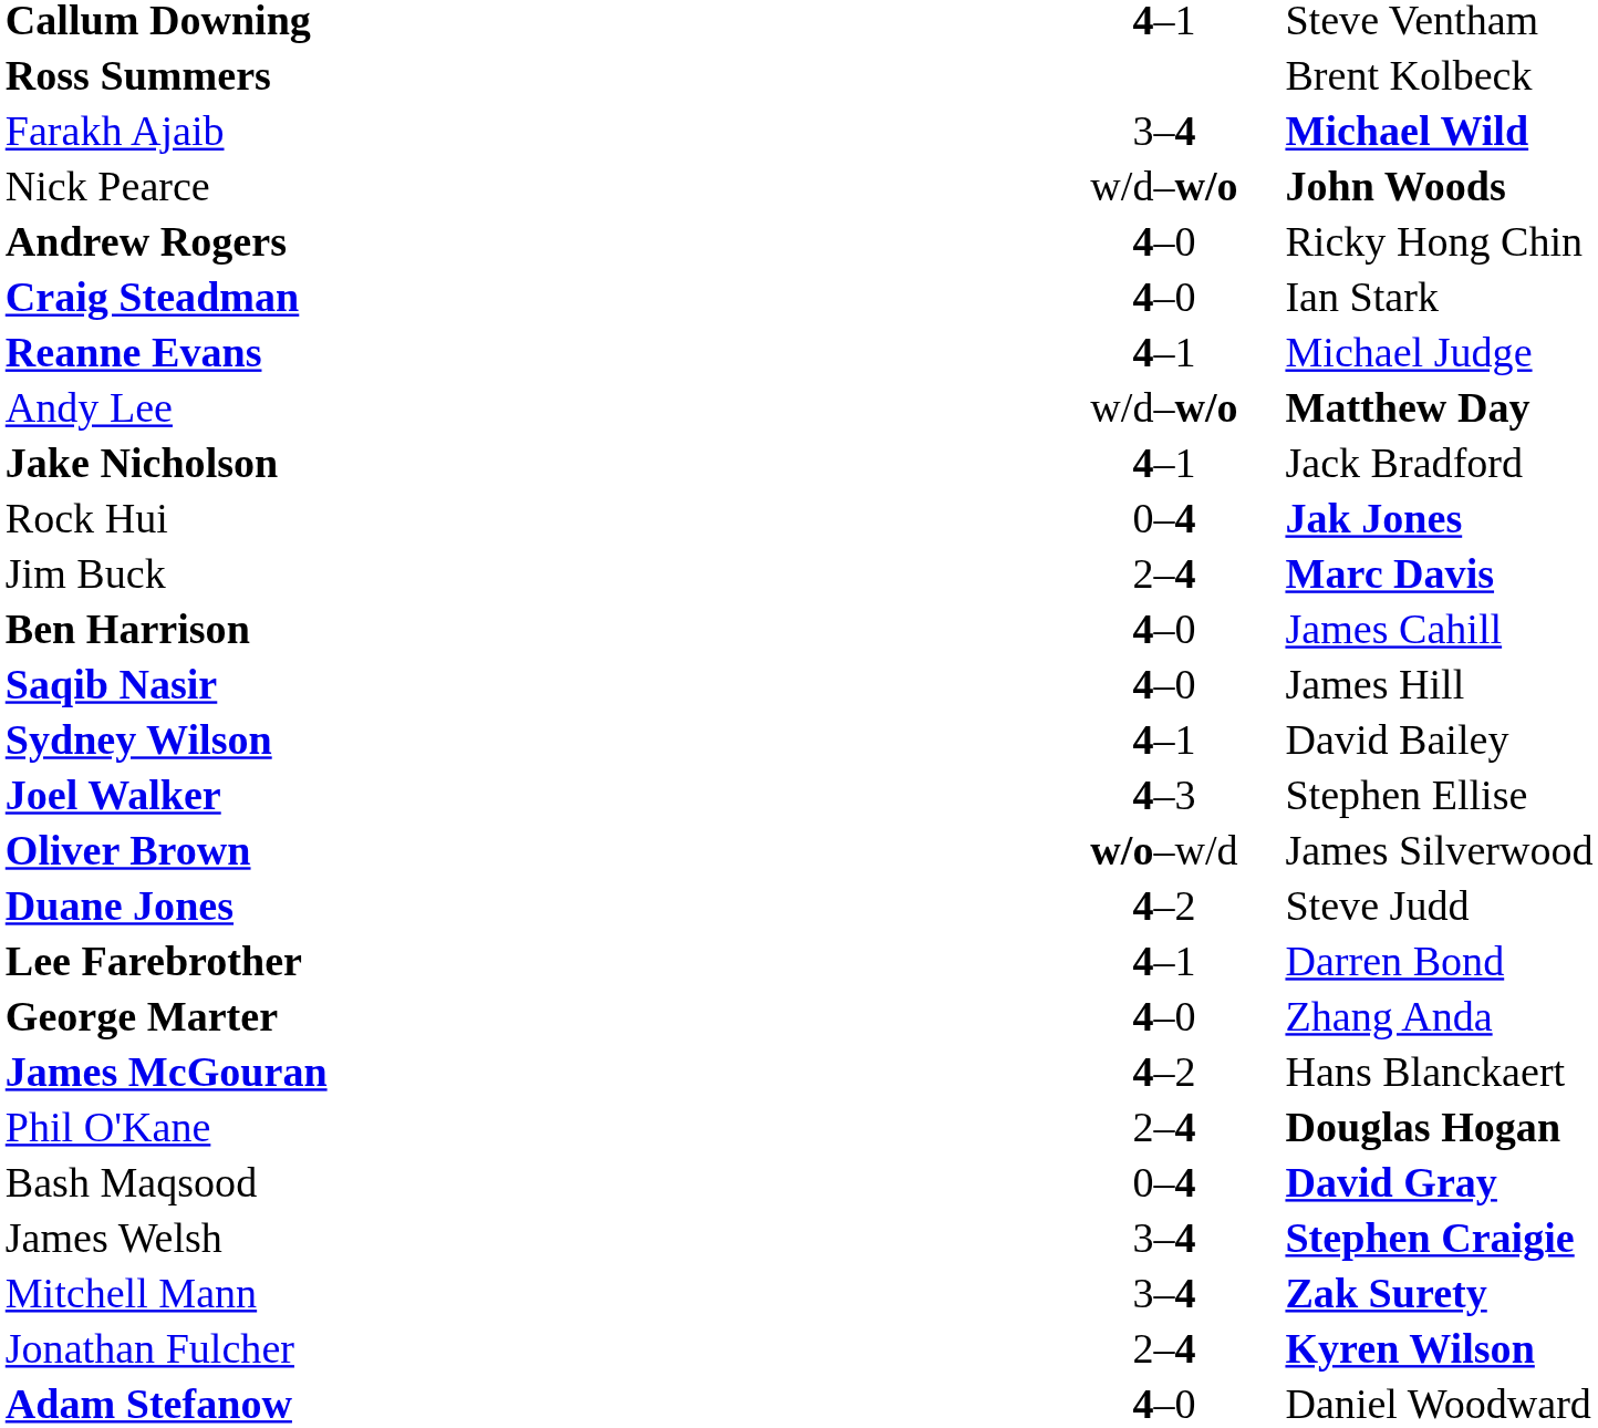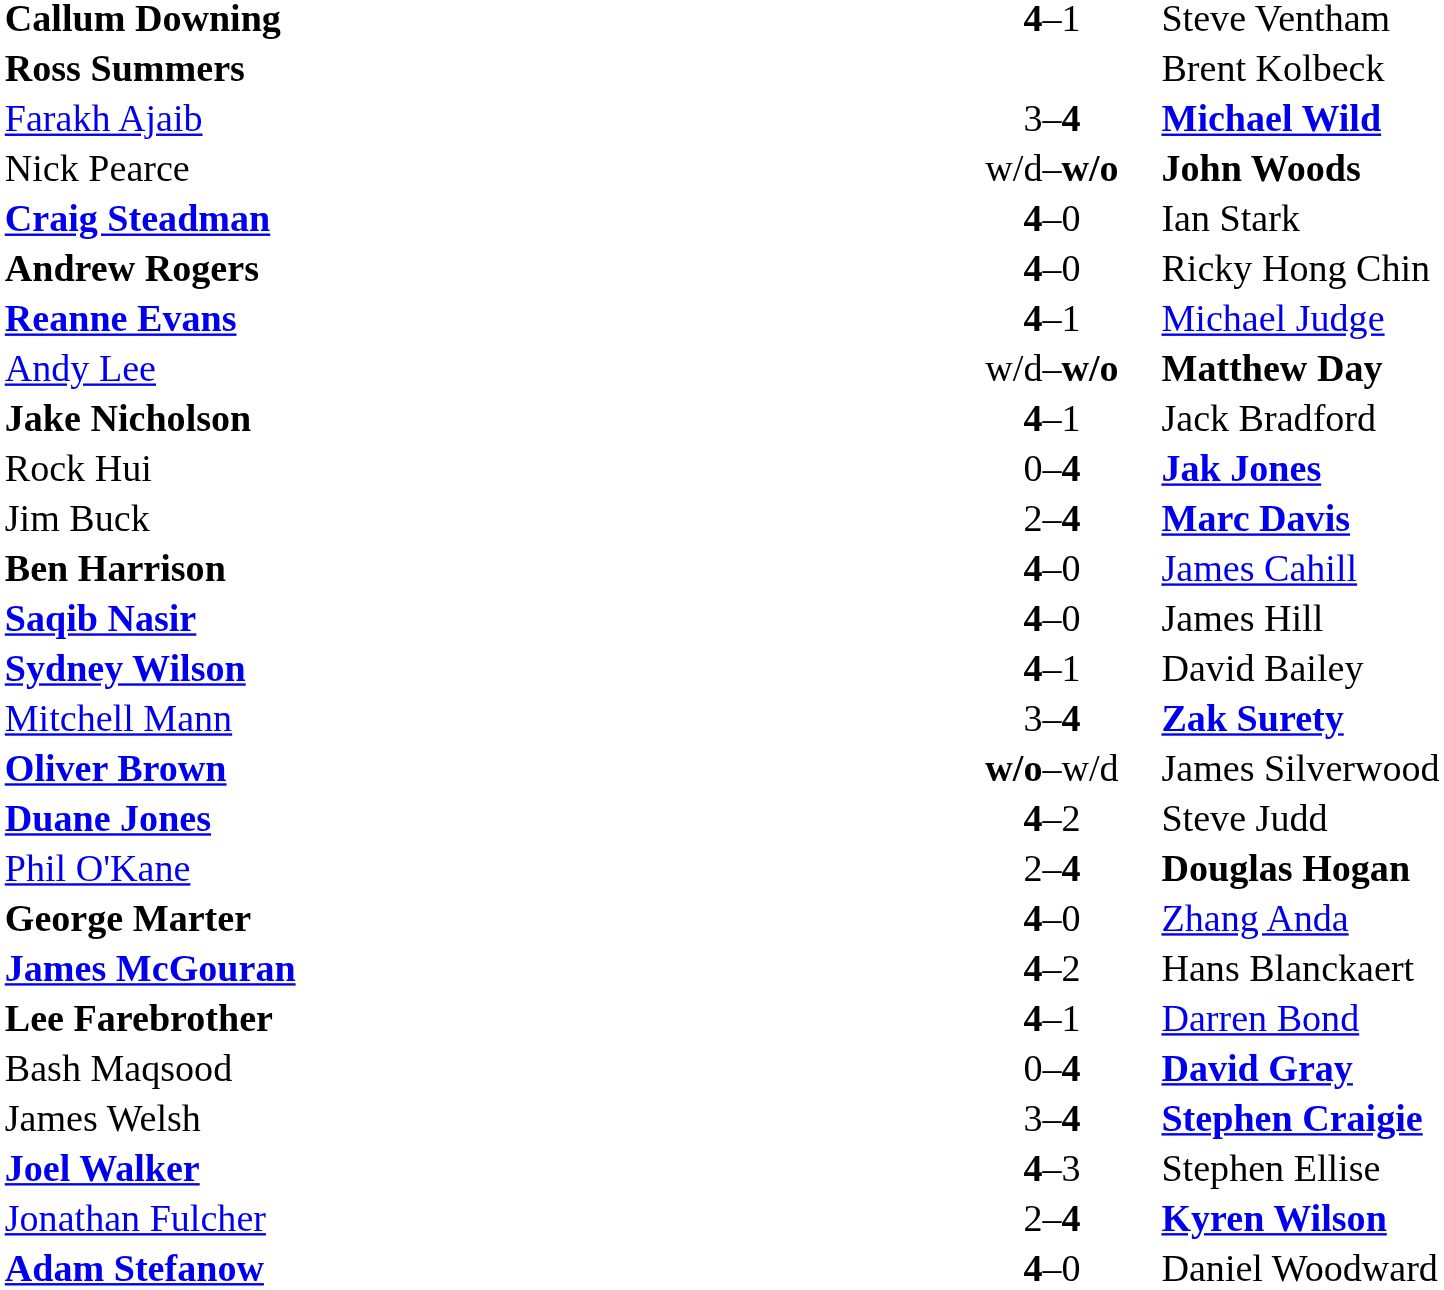rows swapped: Craig Steadman <-> Andrew Rogers
rows swapped: Mitchell Mann <-> Joel Walker
rows swapped: Lee Farebrother <-> Phil O'Kane
